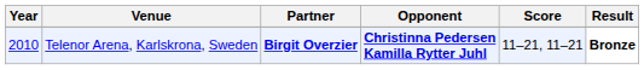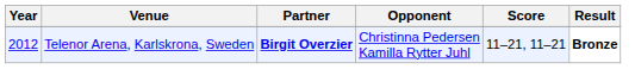Telenor Arena, Karlskrona, Sweden | Year: 2010 -> 2012
Telenor Arena, Karlskrona, Sweden | Opponent: bold -> normal
